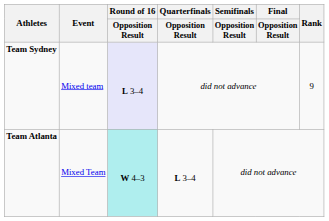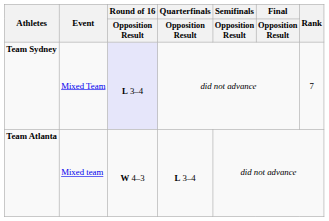Team Sydney | Event: Mixed team -> Mixed Team
Team Sydney | Rank: 9 -> 7
Team Atlanta | Event: Mixed Team -> Mixed team
Team Atlanta | Round of 16 / Opposition Result: paleturquoise background -> no background
